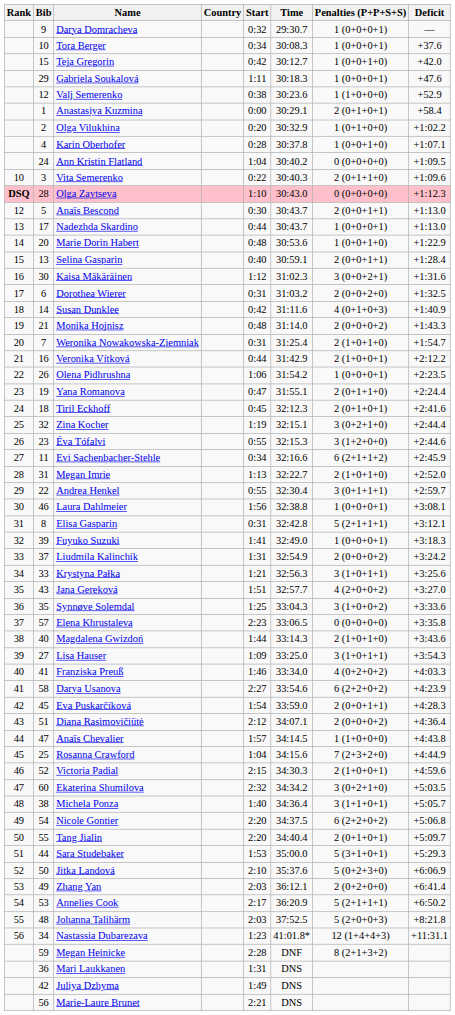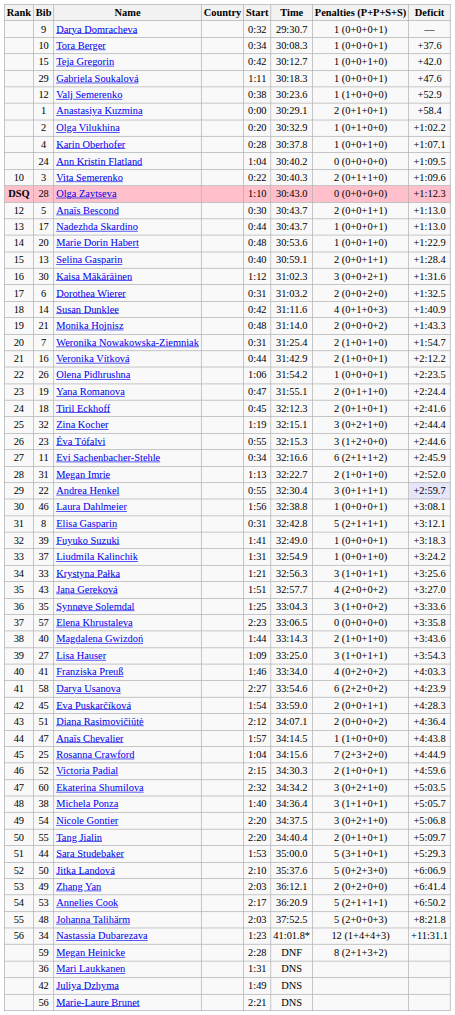Andrea Henkel | Deficit: no background -> lavender background
Liudmila Kalinchik | Penalties (P+P+S+S): 2 (0+0+0+2) -> 1 (0+0+1+0)
Nicole Gontier | Penalties (P+P+S+S): 6 (2+2+0+2) -> 3 (0+2+1+0)
